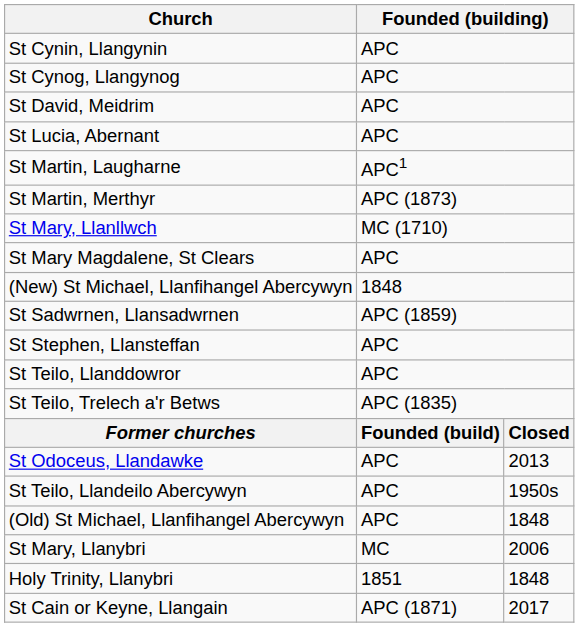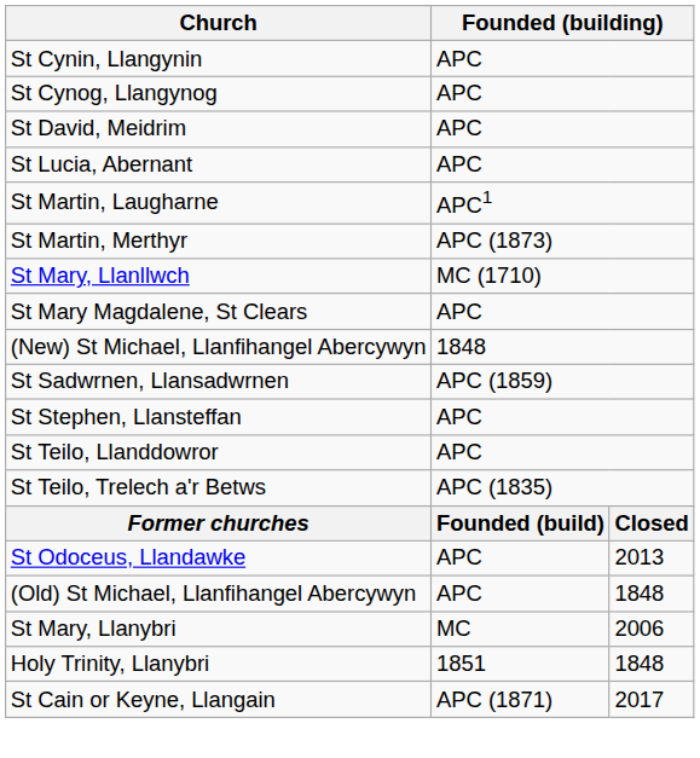- row: St Teilo, Llandeilo Abercywyn | APC | 1950s
